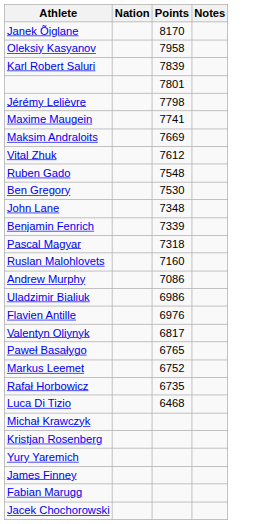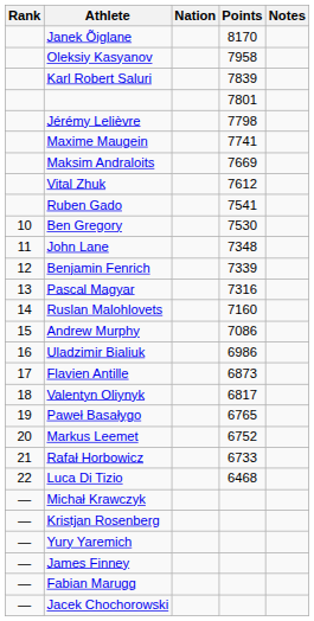+ column: Rank | 10 | 11 | 12 | 13 | 14 | 15 | 16 | 17 | 18 | 19 | 20 | 21 | 22 | — | — | — | — | — | —
Ruben Gado | Points: 7548 -> 7541
Pascal Magyar | Points: 7318 -> 7316
Flavien Antille | Points: 6976 -> 6873
Rafał Horbowicz | Points: 6735 -> 6733
